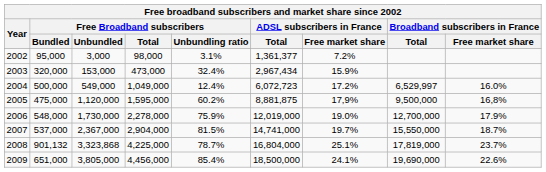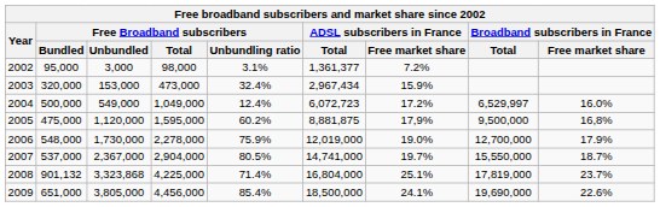2007 | Free Broadband subscribers / Unbundling ratio: 81.5% -> 80.5%
2008 | Free Broadband subscribers / Unbundling ratio: 78.7% -> 71.4%
